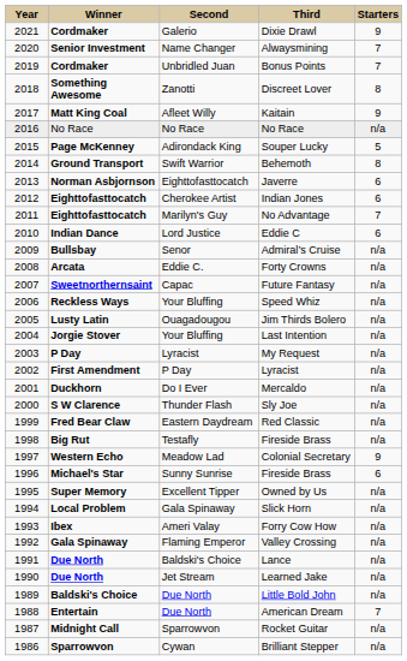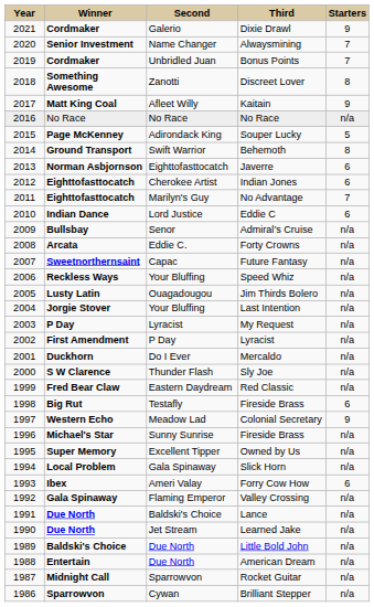Testafly / Fireside Brass | column 5: n/a -> 6
Sunny Sunrise / Fireside Brass | column 5: 6 -> n/a
Forry Cow How | column 5: n/a -> 6
American Dream | column 5: 7 -> n/a
